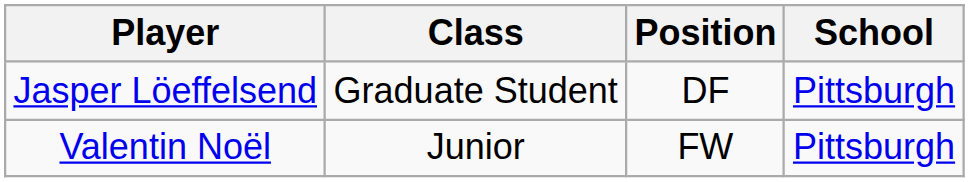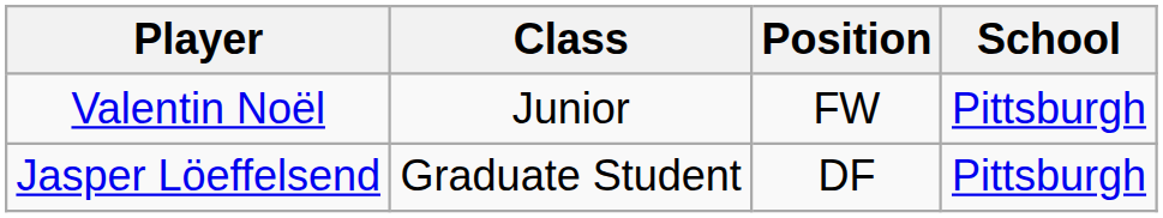rows swapped: Jasper Löeffelsend <-> Valentin Noël
